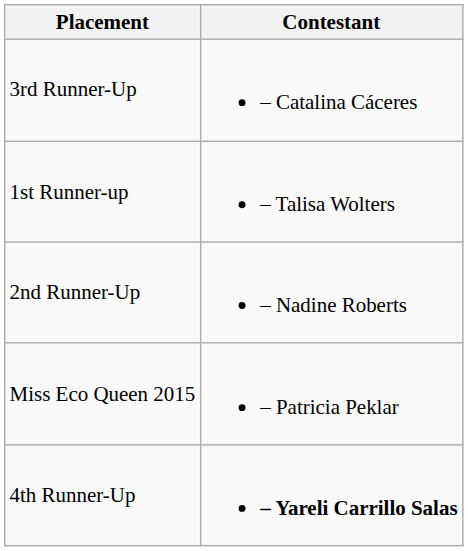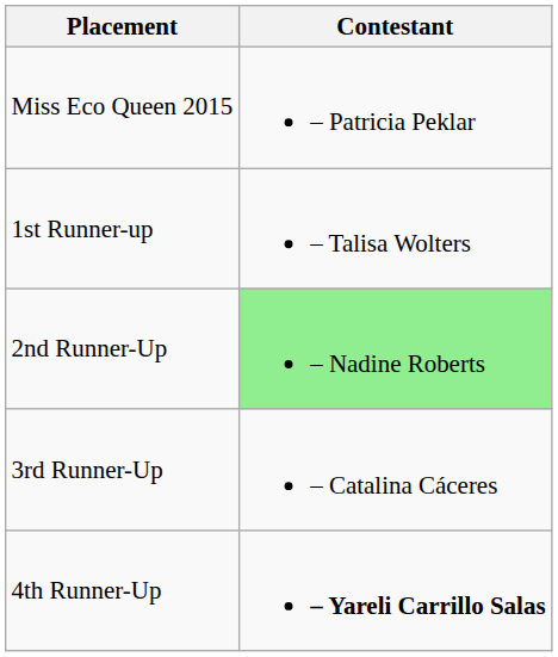rows swapped: Miss Eco Queen 2015 <-> 3rd Runner-Up
2nd Runner-Up | Contestant: no background -> lightgreen background
